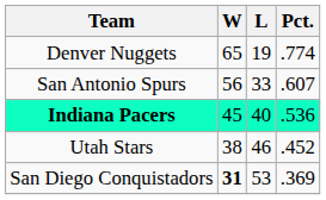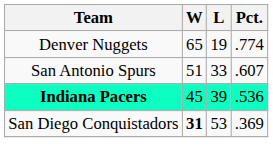San Antonio Spurs | W: 56 -> 51
Indiana Pacers | L: 40 -> 39
- row: Utah Stars | 38 | 46 | .452
